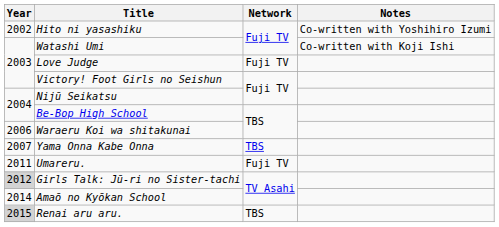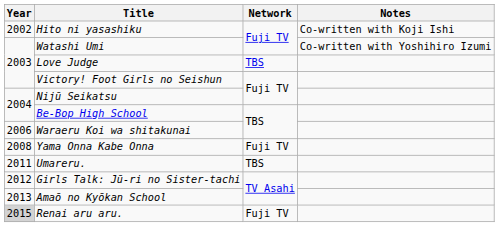Hito ni yasashiku | Notes: Co-written with Yoshihiro Izumi -> Co-written with Koji Ishi
Watashi Umi | Notes: Co-written with Koji Ishi -> Co-written with Yoshihiro Izumi
Love Judge | Network: Fuji TV -> TBS
Yama Onna Kabe Onna | Year: 2007 -> 2008
Yama Onna Kabe Onna | Network: TBS -> Fuji TV
Umareru. | Network: Fuji TV -> TBS
Girls Talk: Jū-ri no Sister-tachi | Year: lightgrey background -> no background
Amaō no Kyōkan School | Year: 2014 -> 2013
Renai aru aru. | Network: TBS -> Fuji TV
